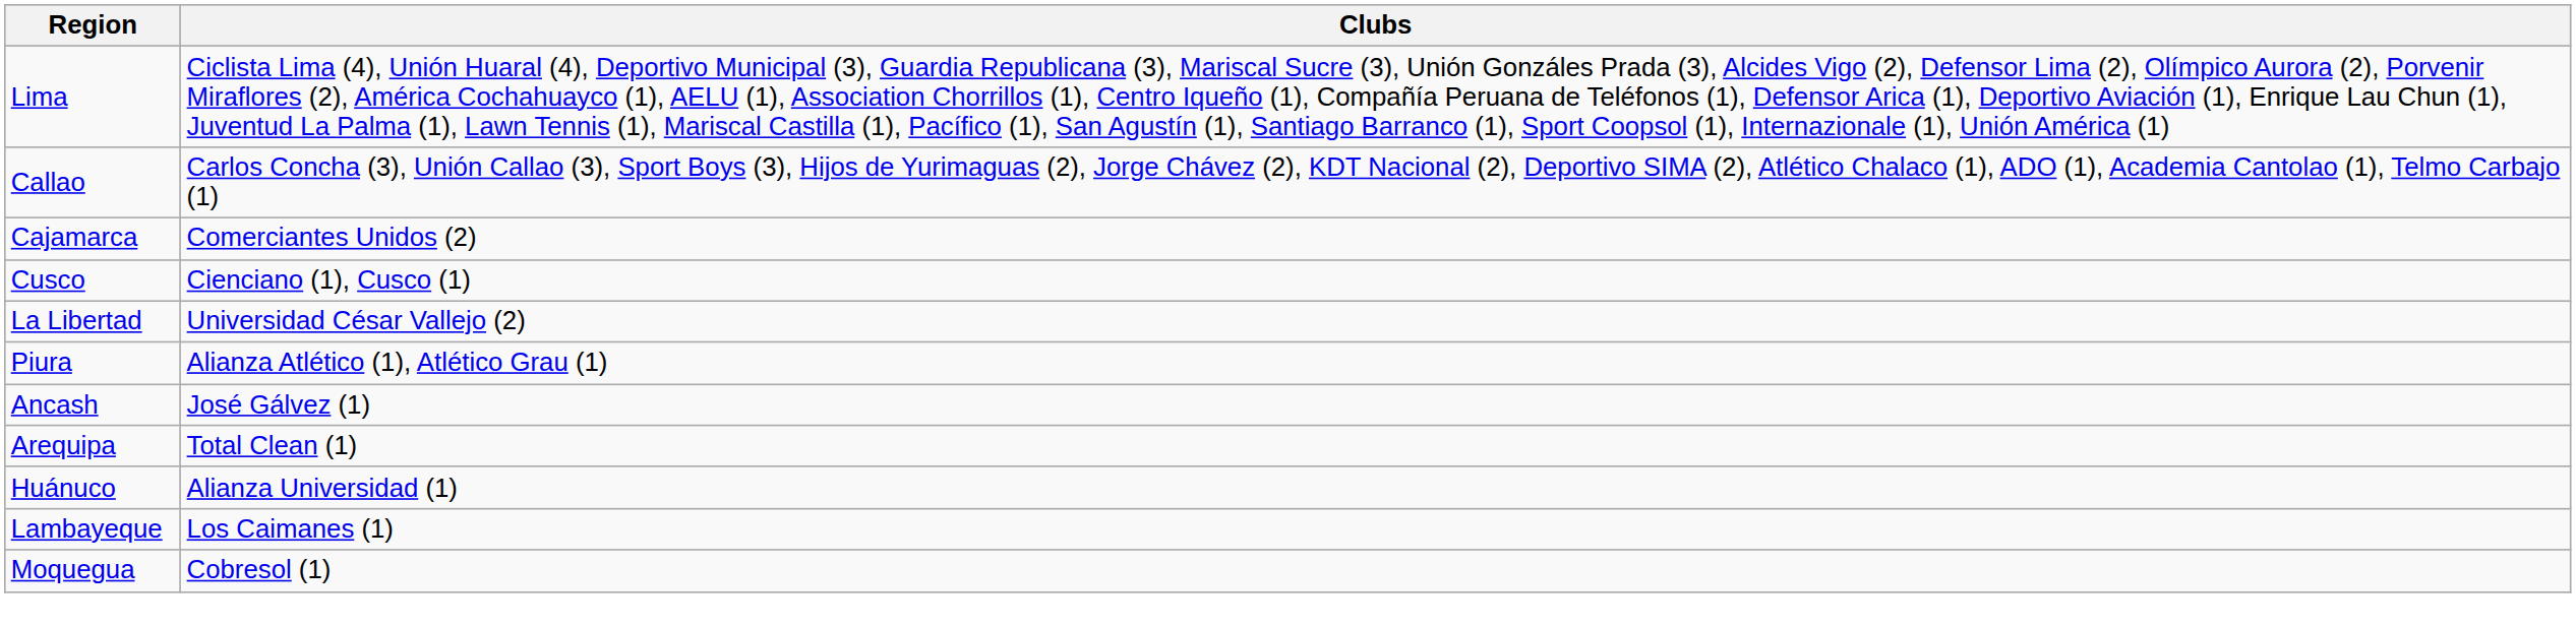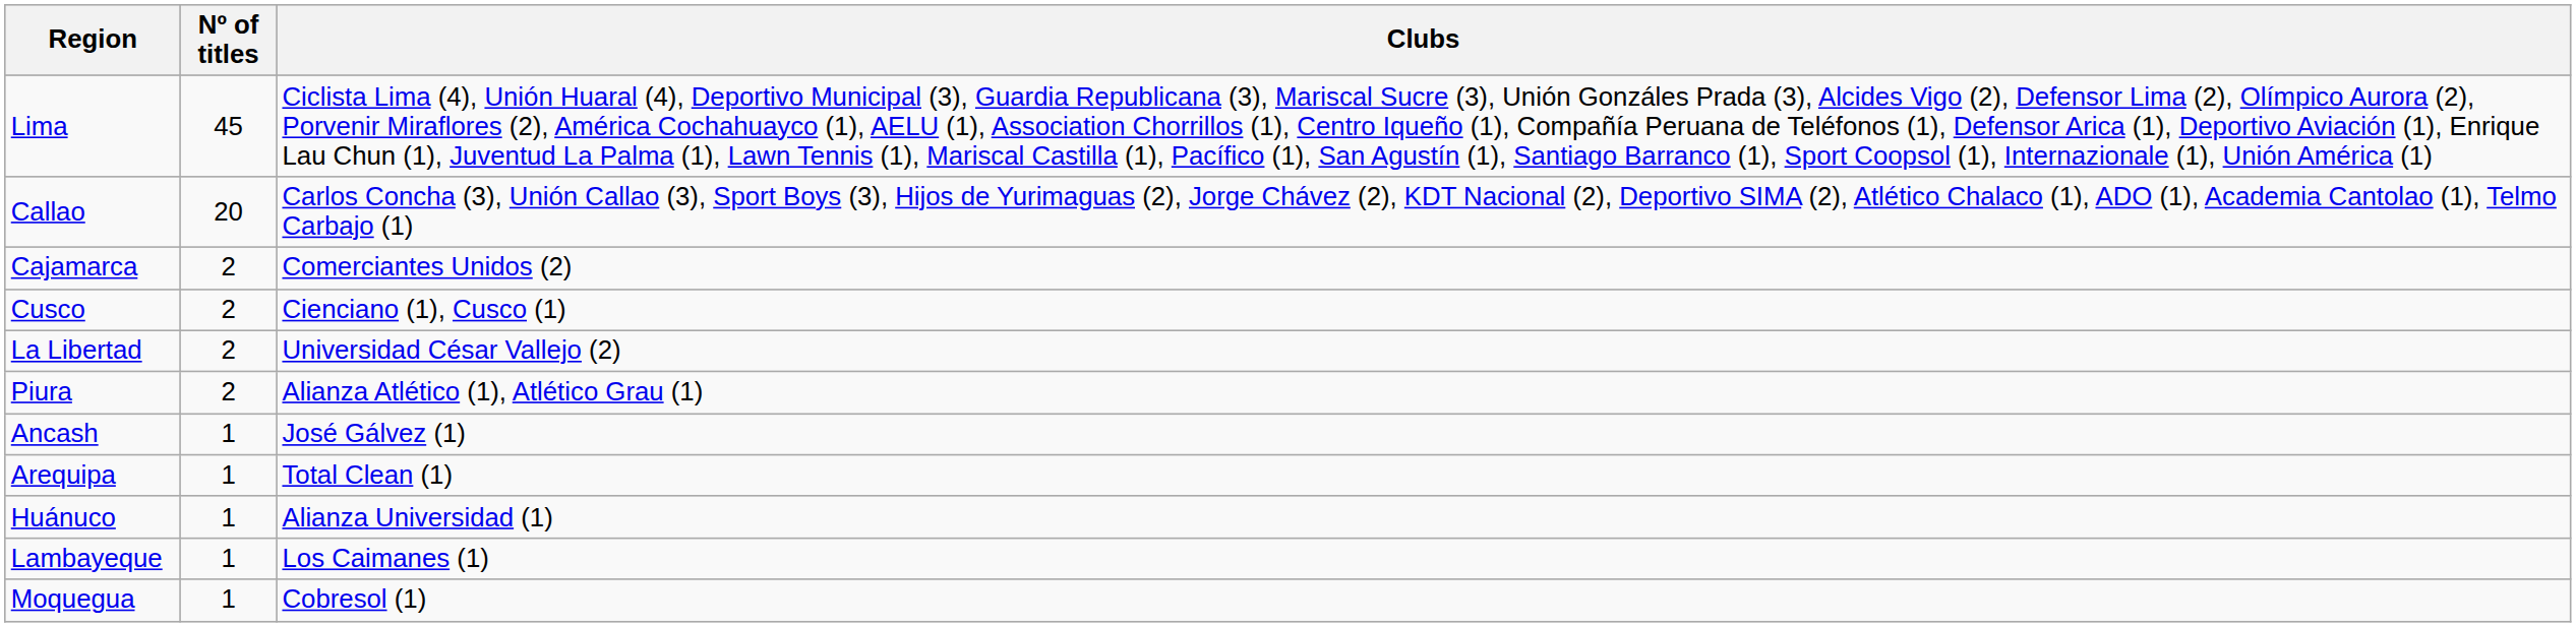+ column: Nº of titles | 45 | 20 | 2 | 2 | 2 | 2 | 1 | 1 | 1 | 1 | 1
